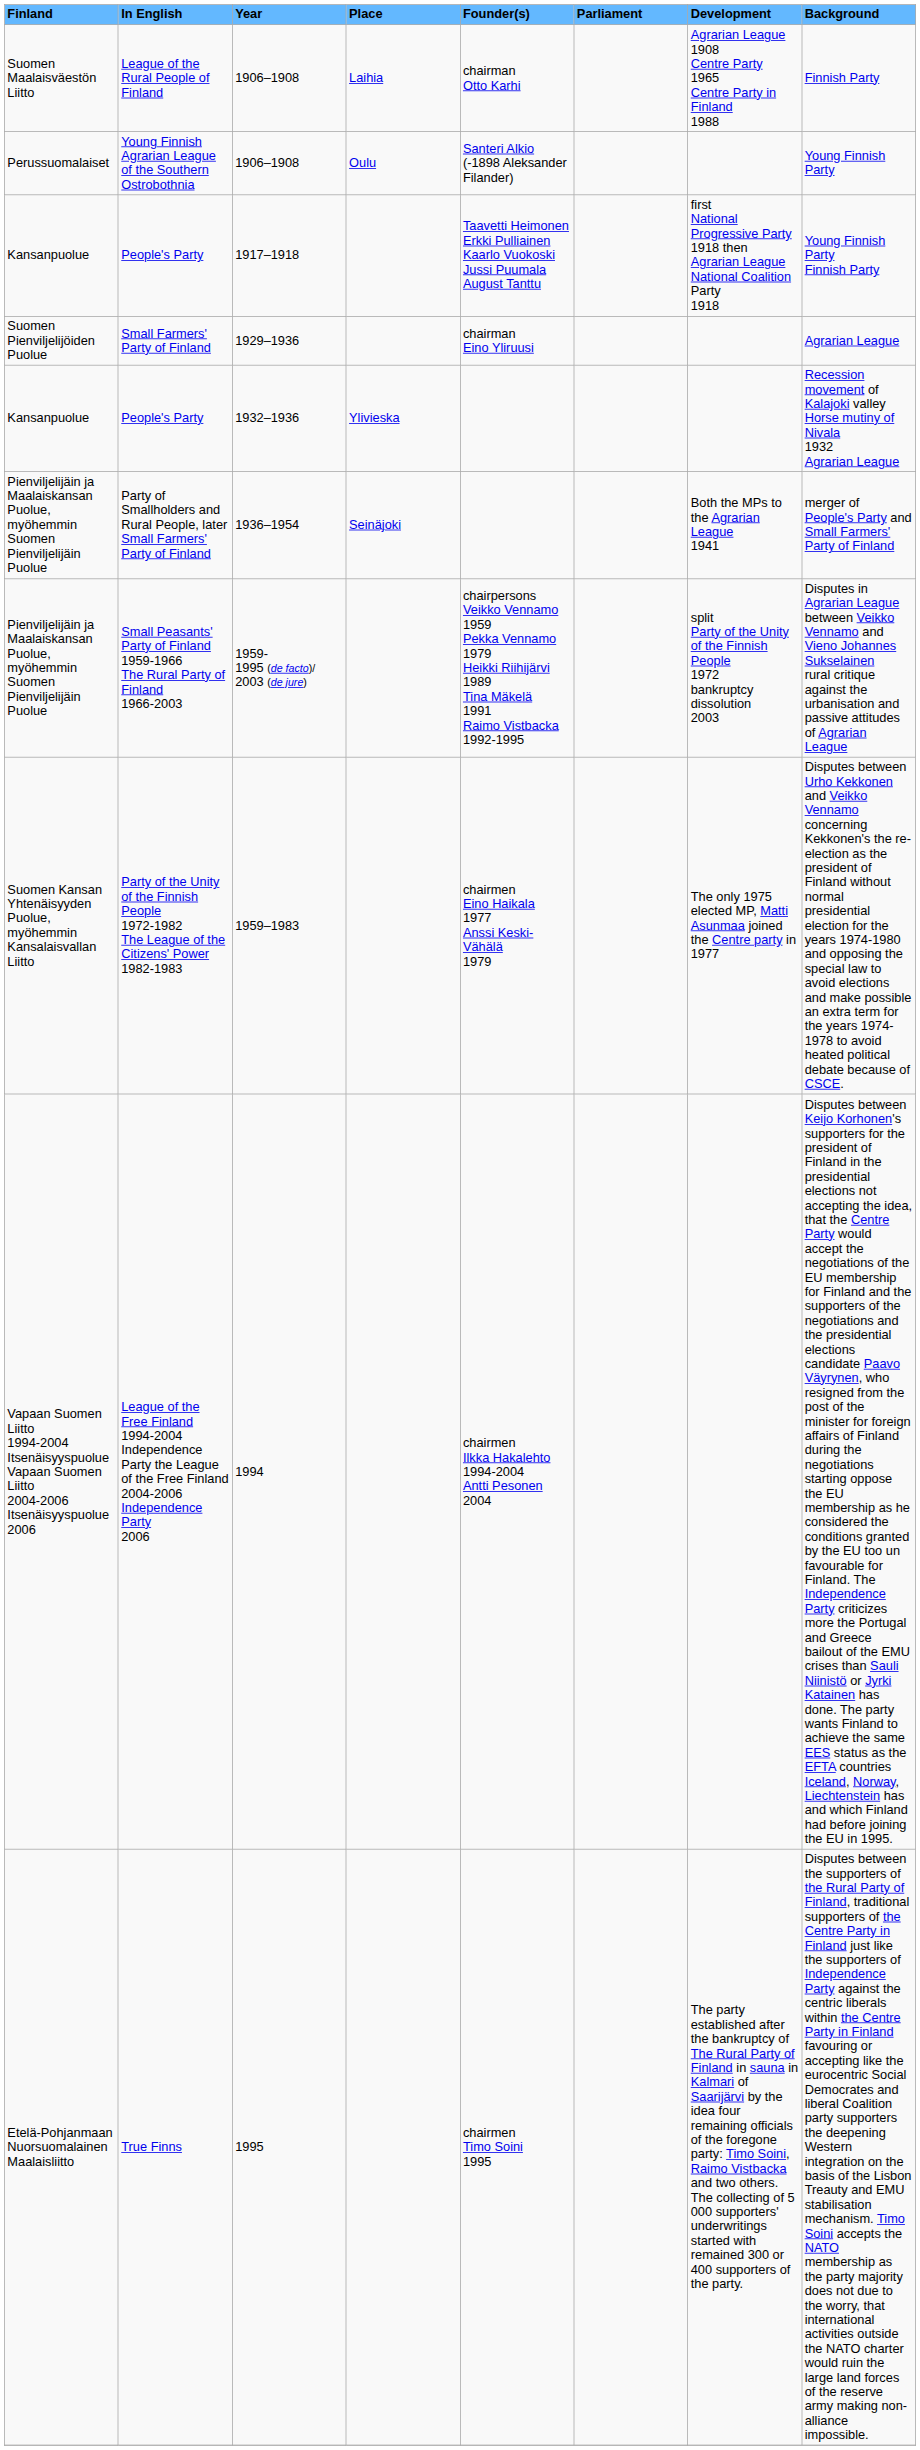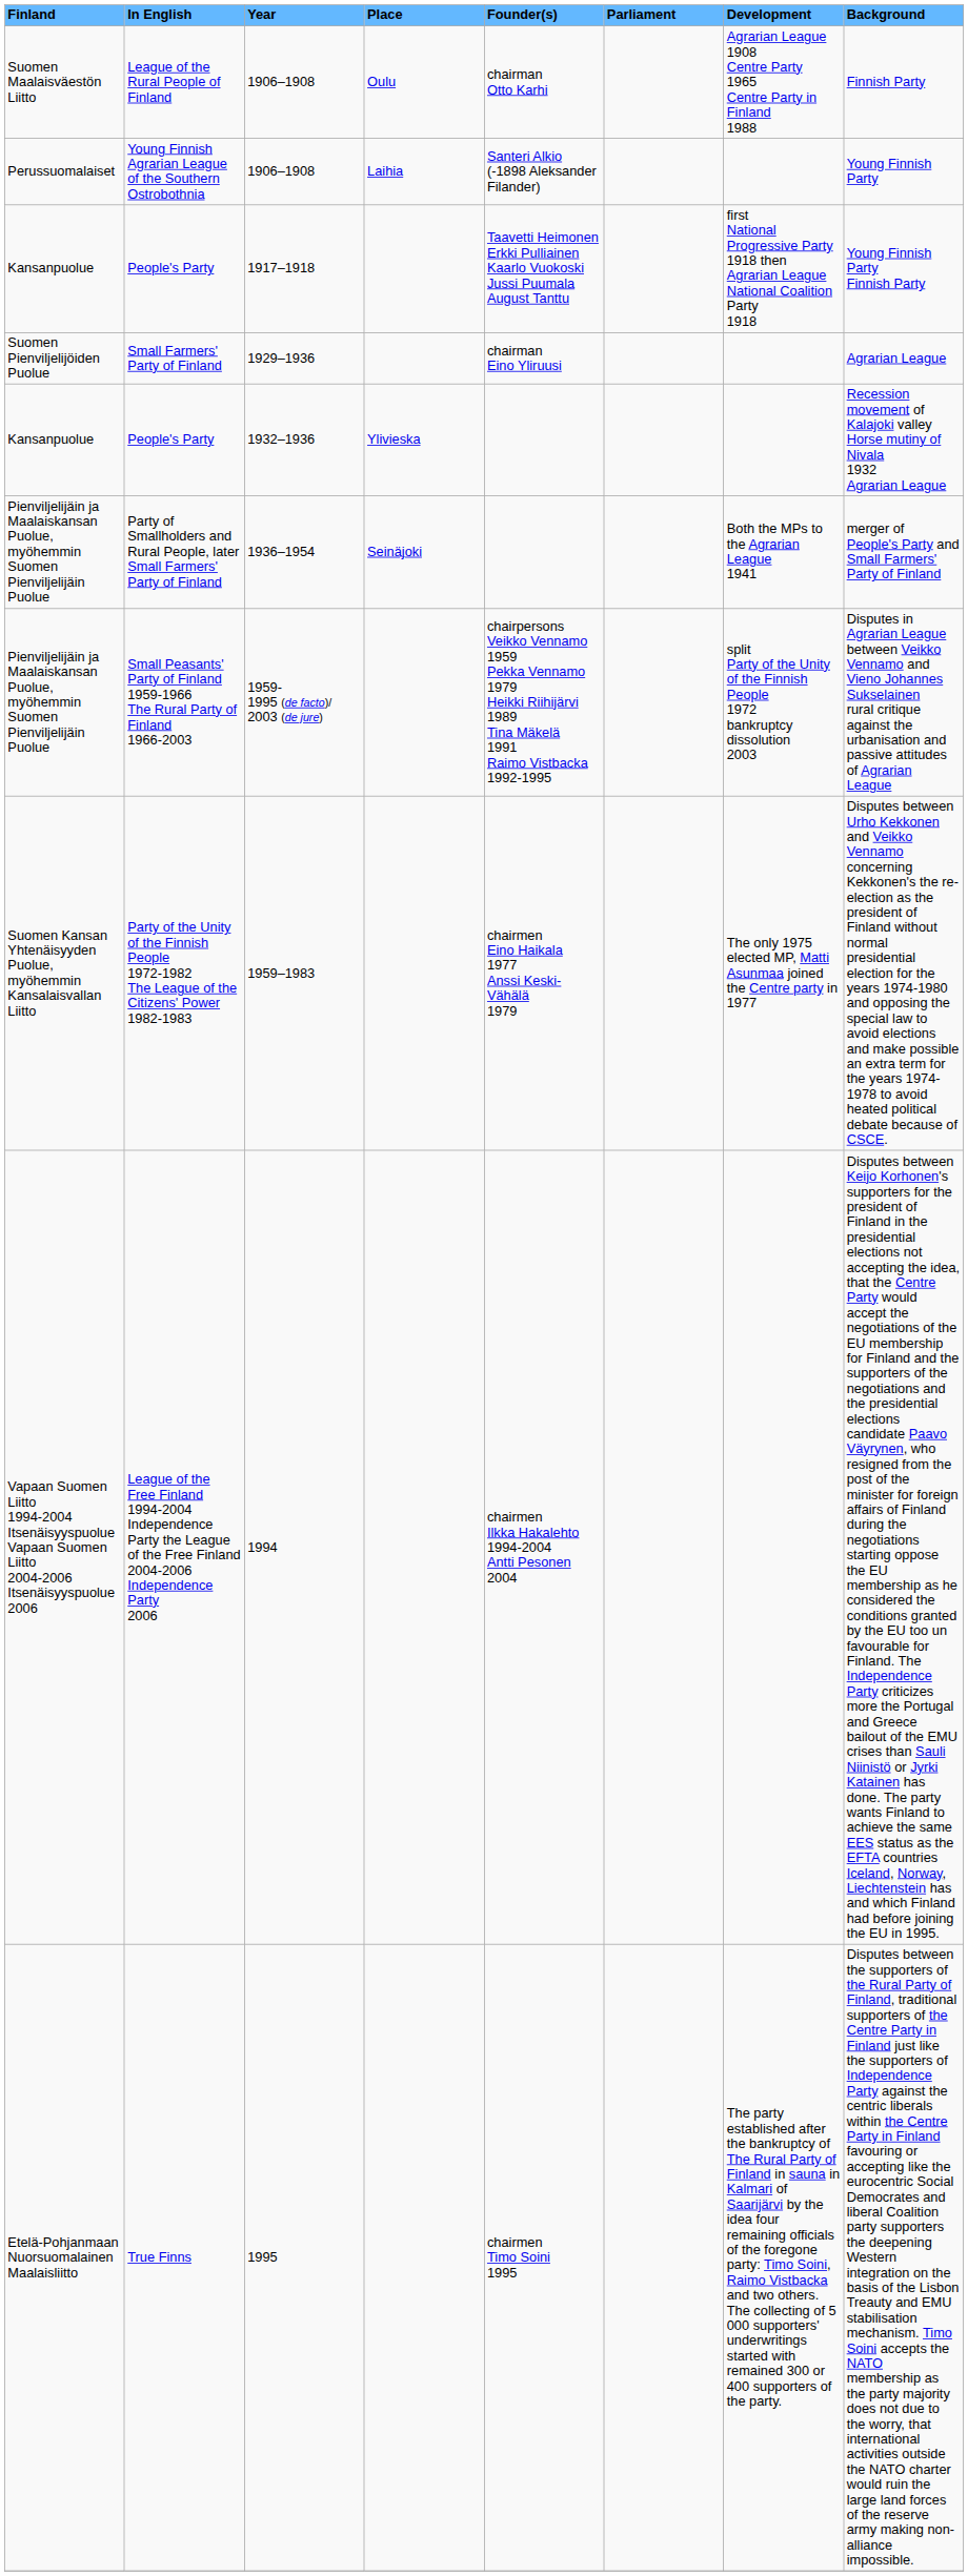League of the Rural People of Finland | Place: Laihia -> Oulu
Young Finnish Agrarian League of the Southern Ostrobothnia | Place: Oulu -> Laihia
